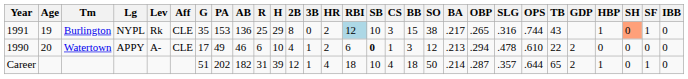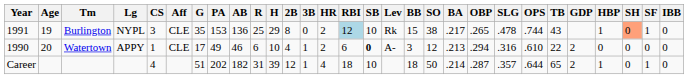columns swapped: Lev <-> CS
Burlington | SLG: .316 -> .478
Watertown | SLG: .478 -> .316
